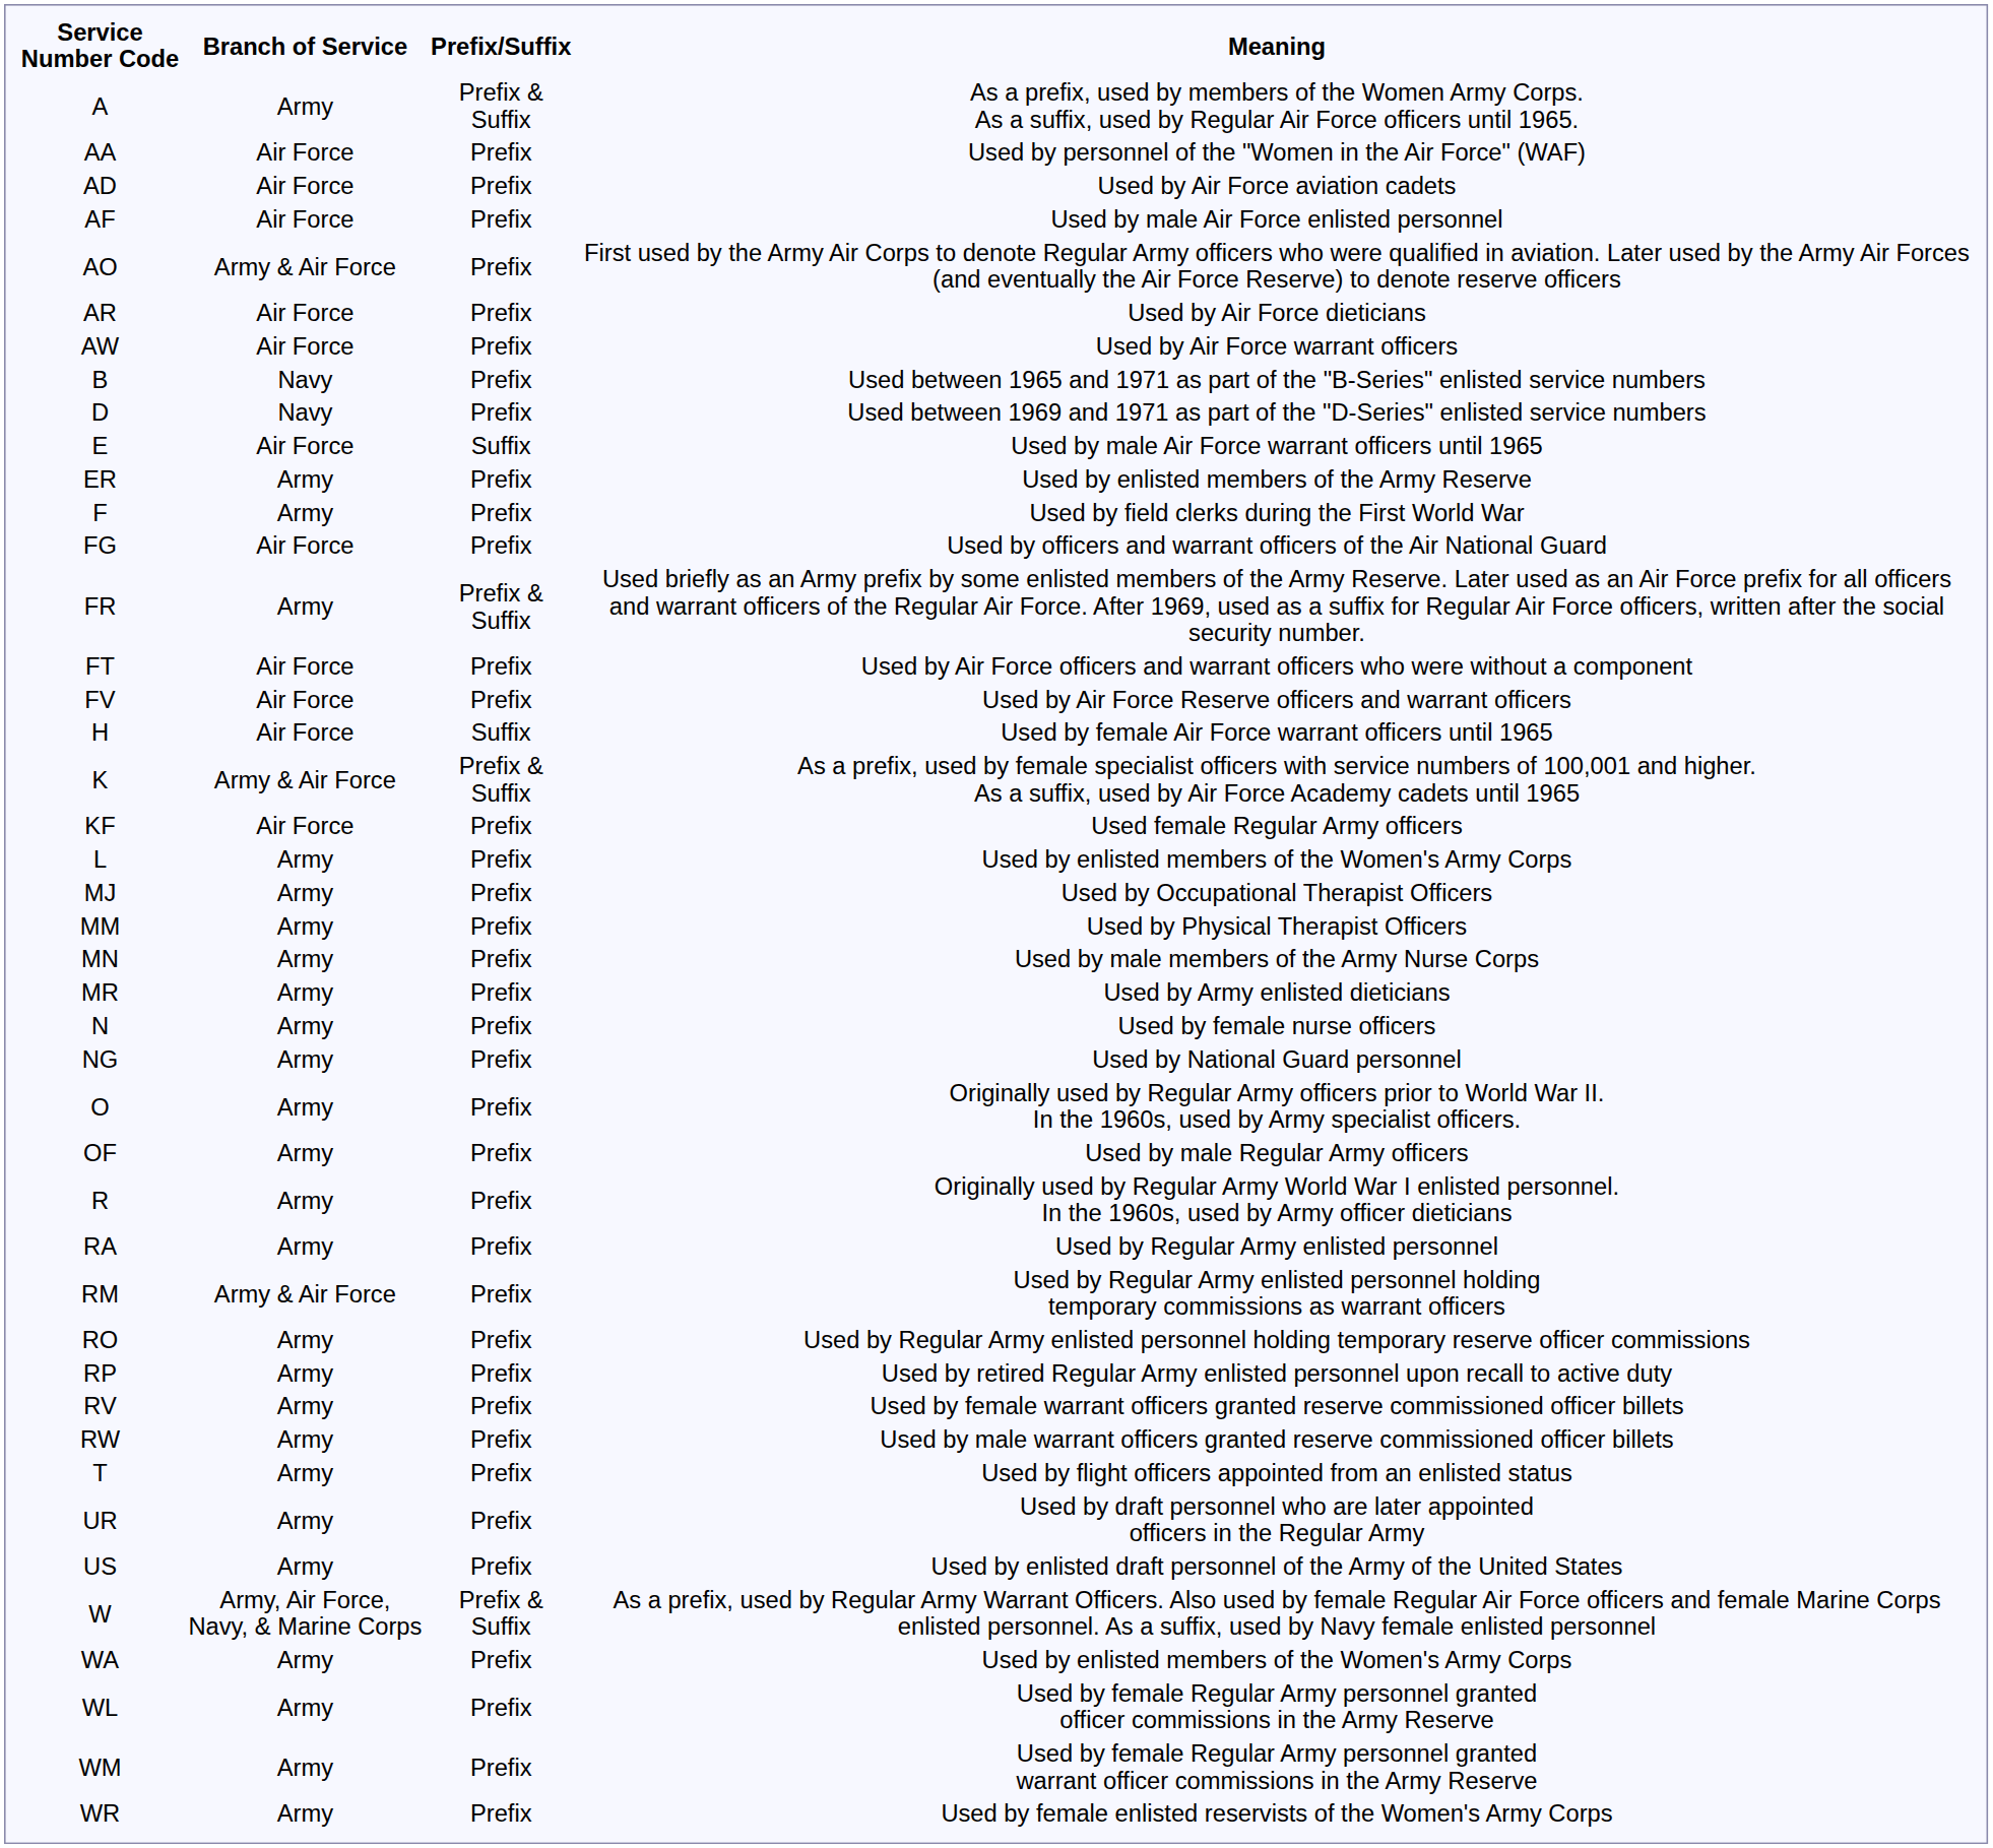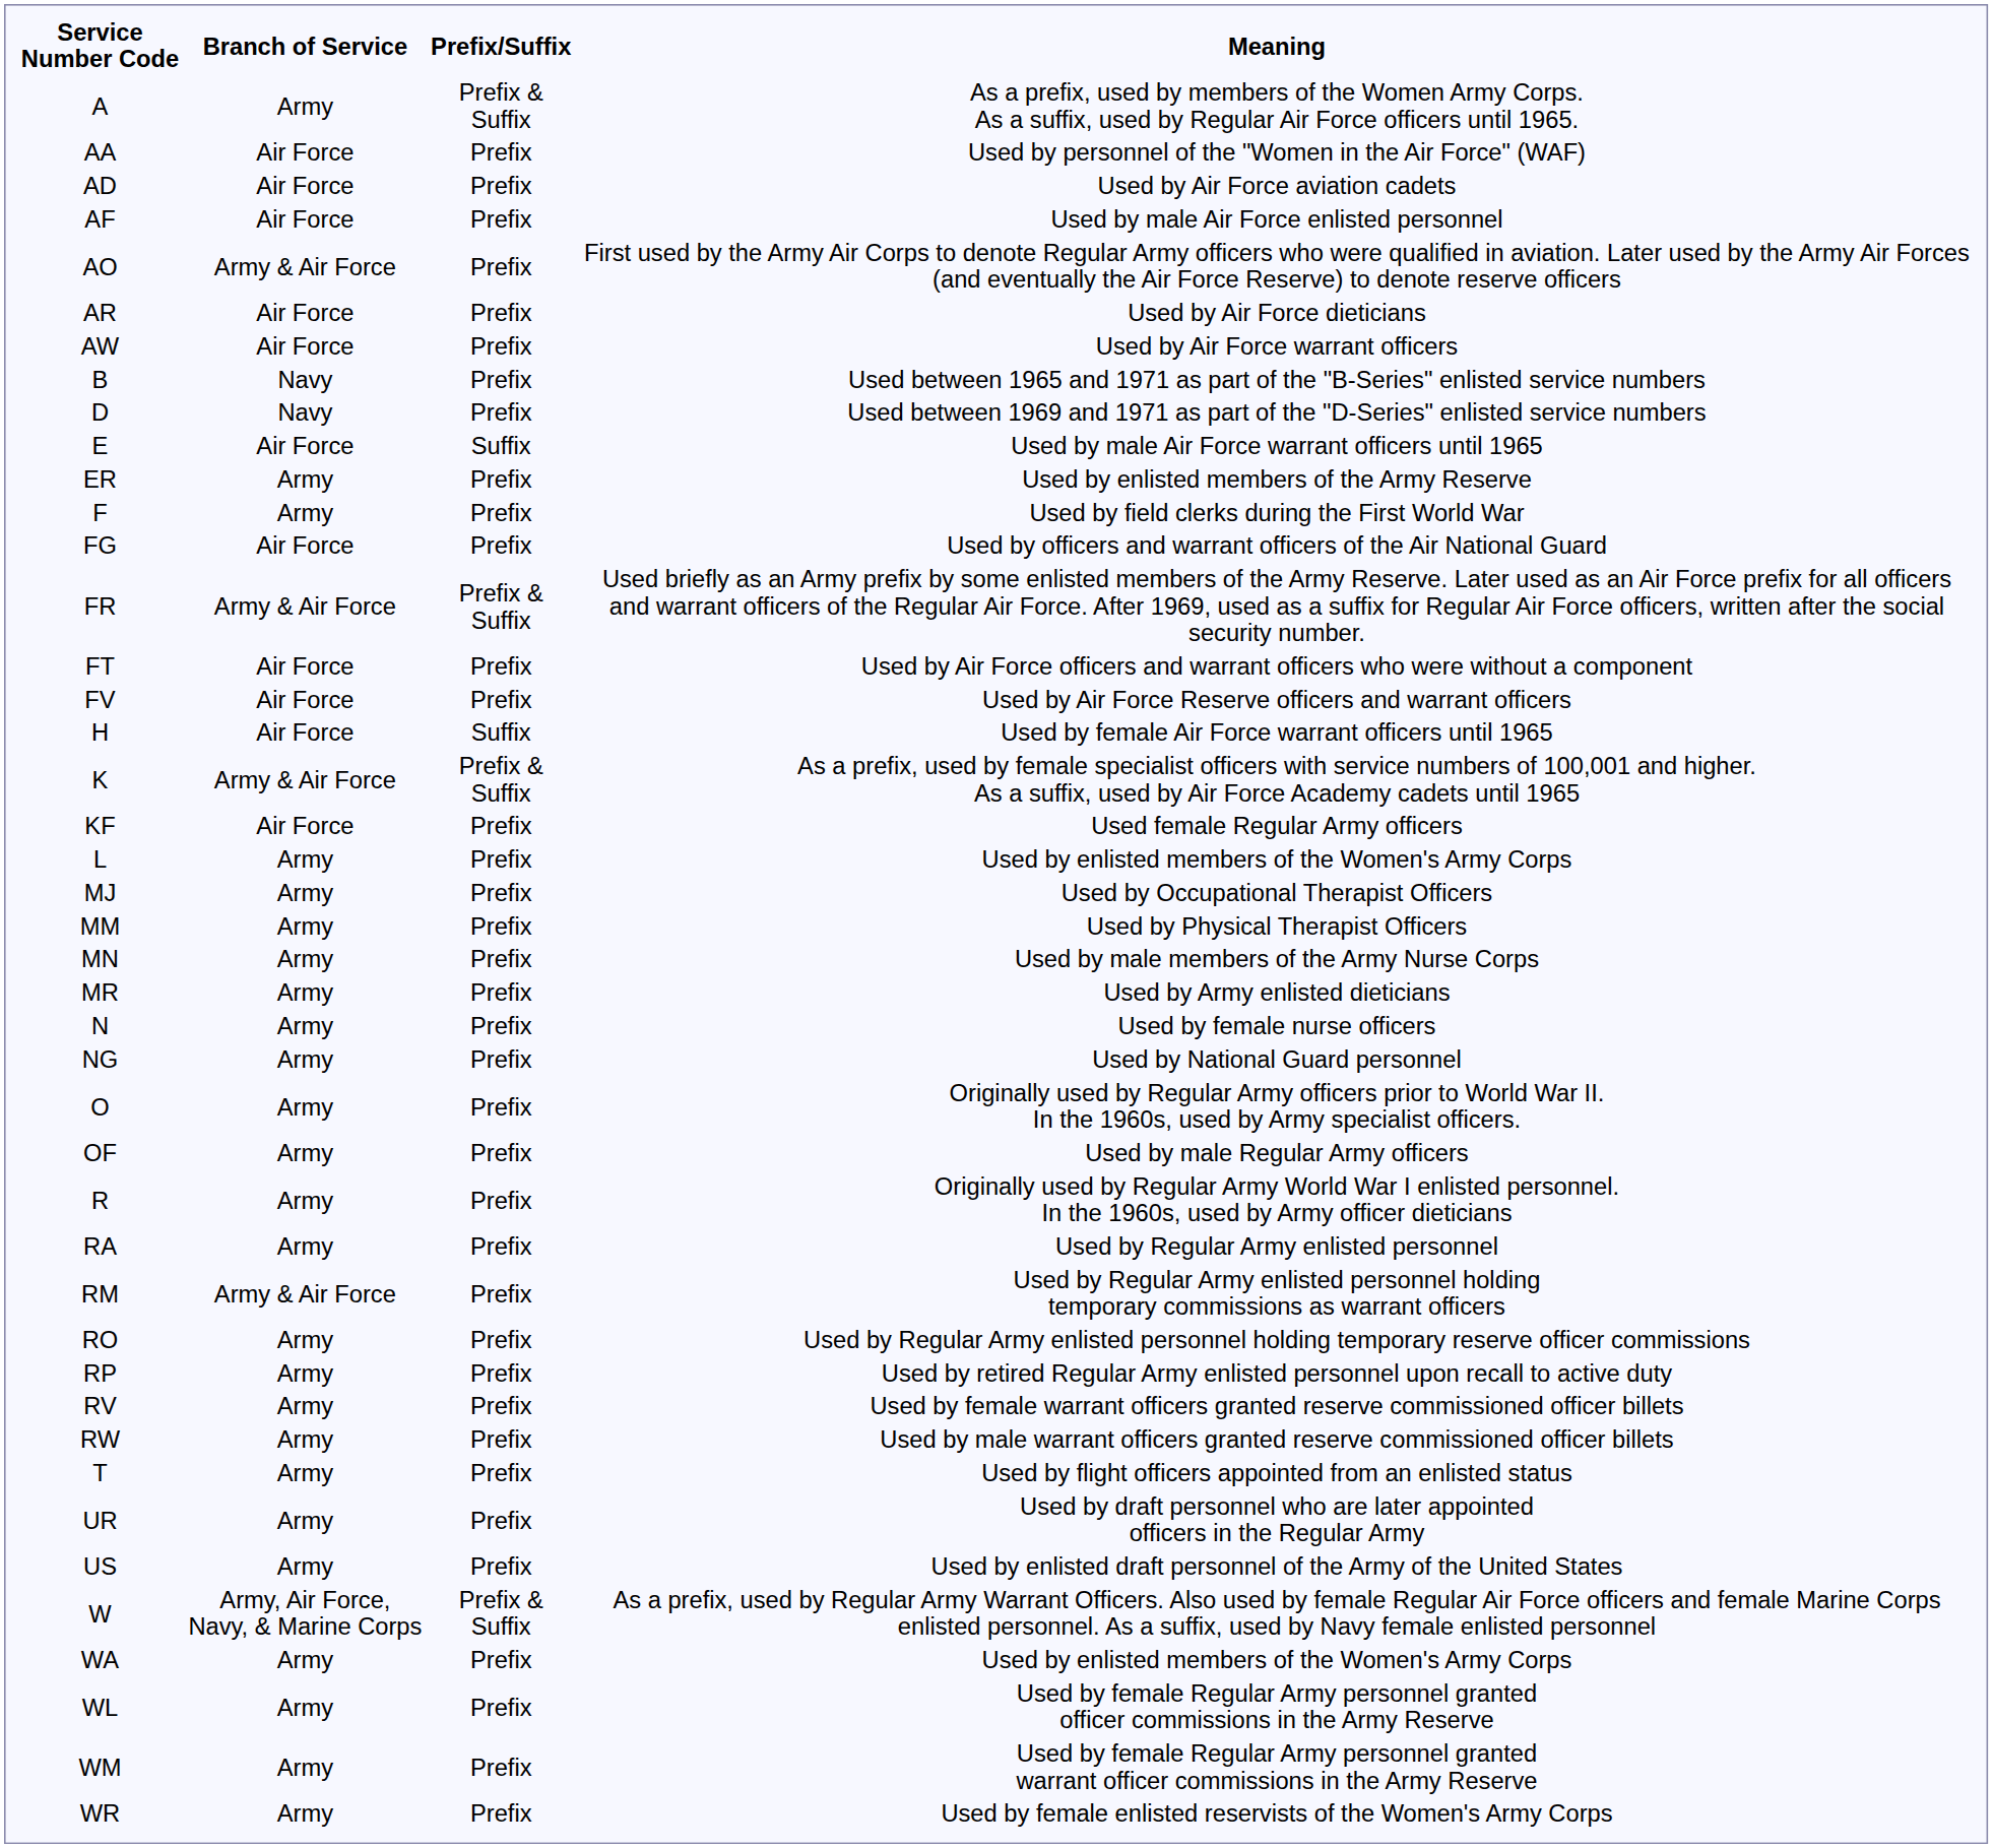FR | Branch of Service: Army -> Army & Air Force
